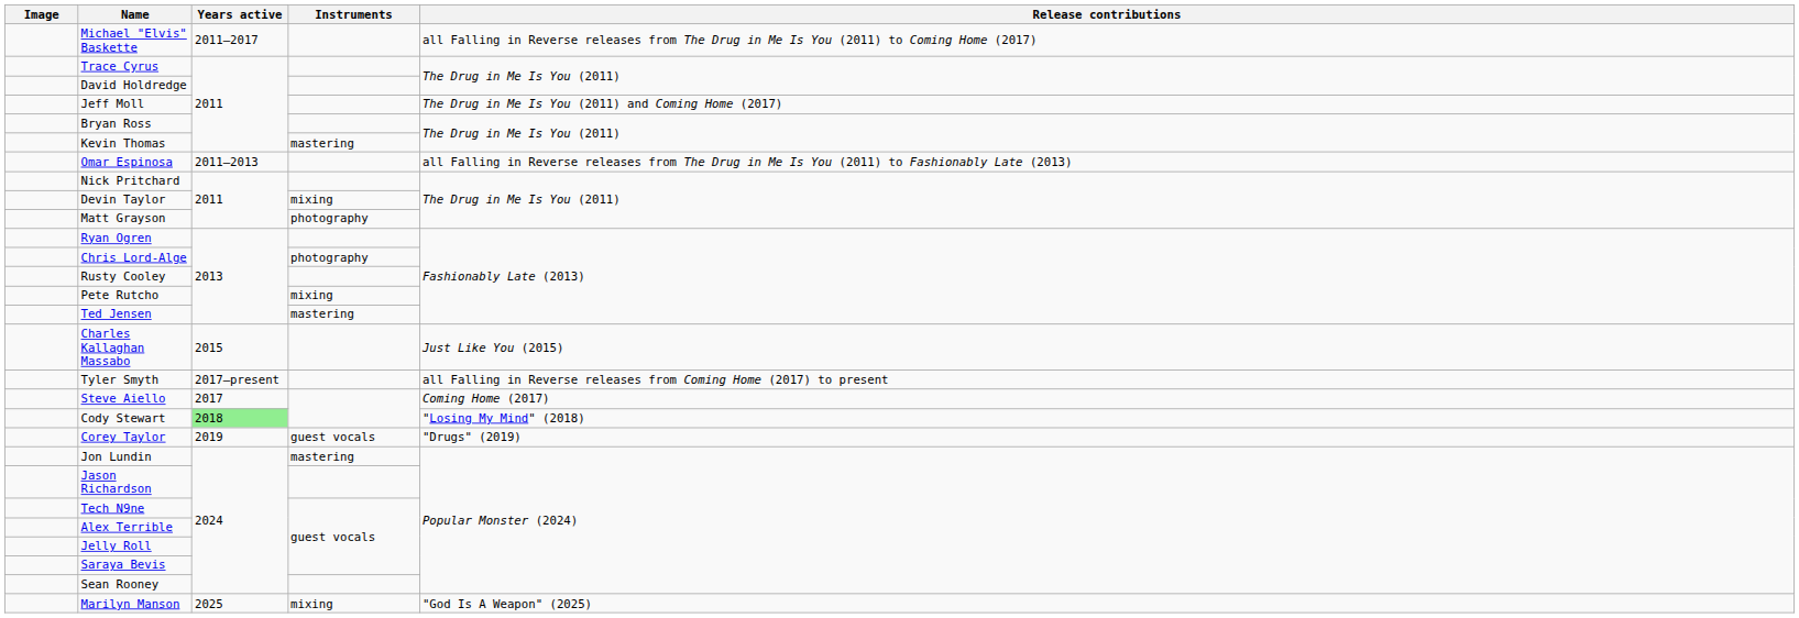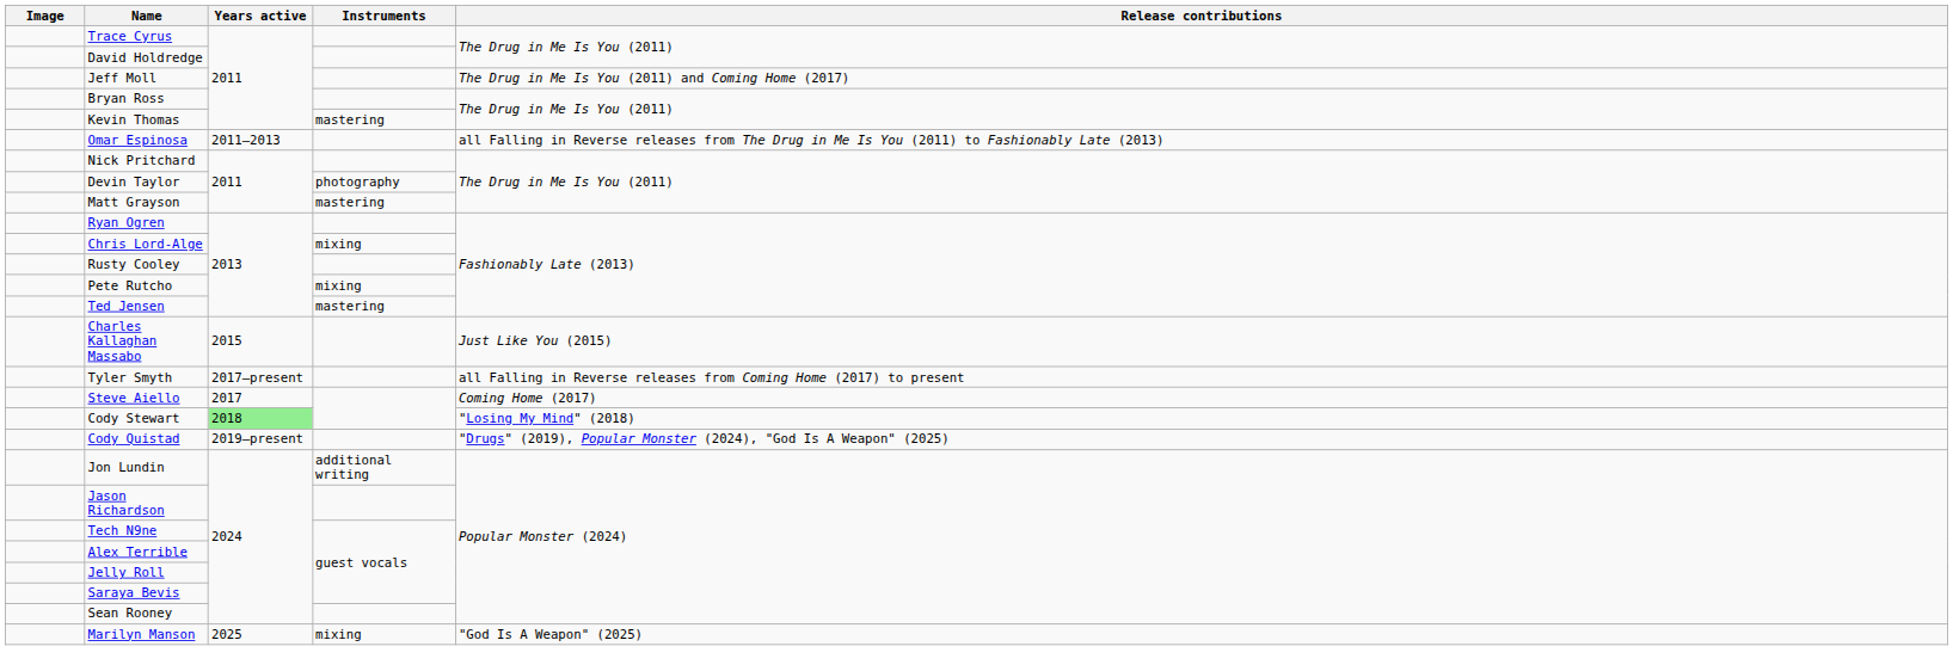- row: Michael "Elvis" Baskette | 2011–2017 | all Falling in Reverse releases from The Drug in Me Is You (2011) to Coming Home (2017)
Devin Taylor | Instruments: mixing -> photography
Matt Grayson | Instruments: photography -> mastering
Chris Lord-Alge | Instruments: photography -> mixing
+ row: Cody Quistad | 2019–present | "Drugs" (2019), Popular Monster (2024), "God Is A Weapon" (2025)
- row: Corey Taylor | 2019 | guest vocals | "Drugs" (2019)
Jon Lundin | Instruments: mastering -> additional writing
